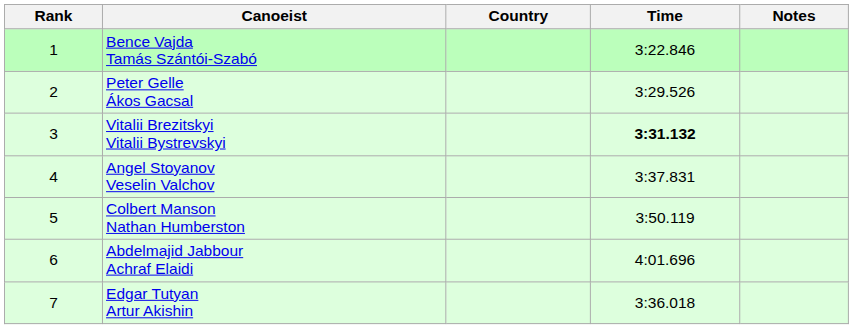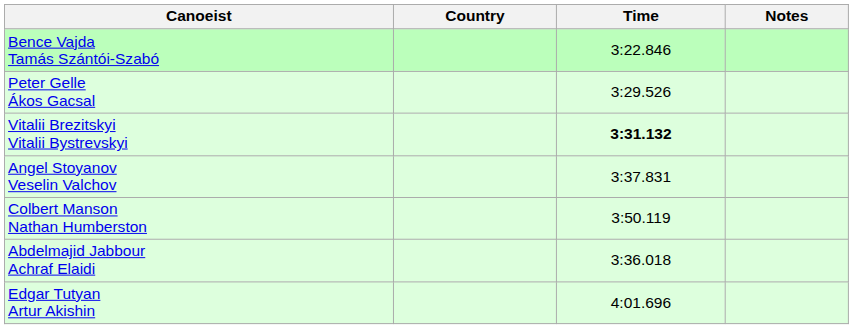- column: Rank | 1 | 2 | 3 | 4 | 5 | 6 | 7
Abdelmajid Jabbour Achraf Elaidi | Time: 4:01.696 -> 3:36.018
Edgar Tutyan Artur Akishin | Time: 3:36.018 -> 4:01.696
